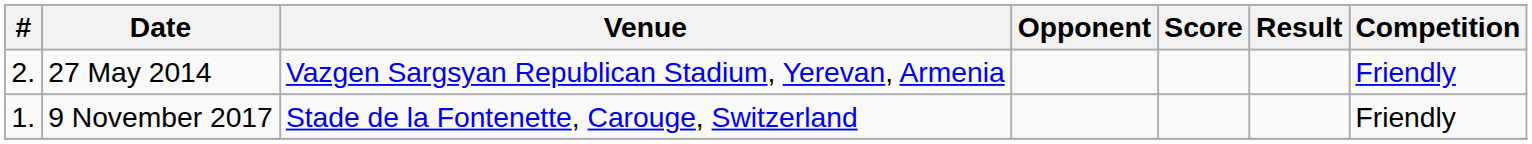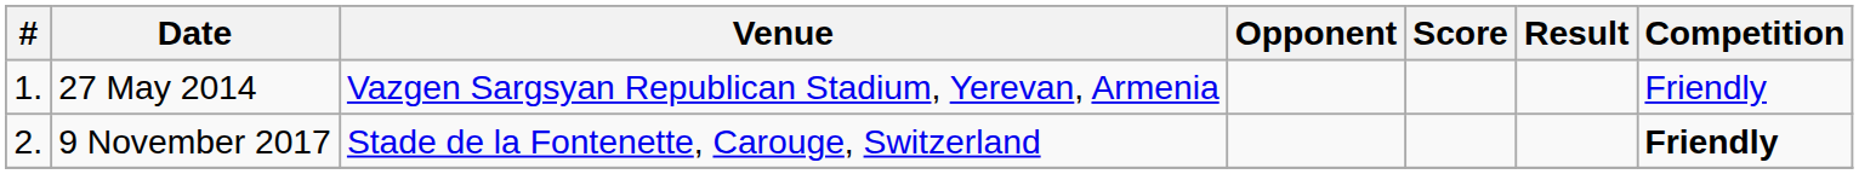27 May 2014 | #: 2. -> 1.
9 November 2017 | #: 1. -> 2.
9 November 2017 | Competition: normal -> bold
